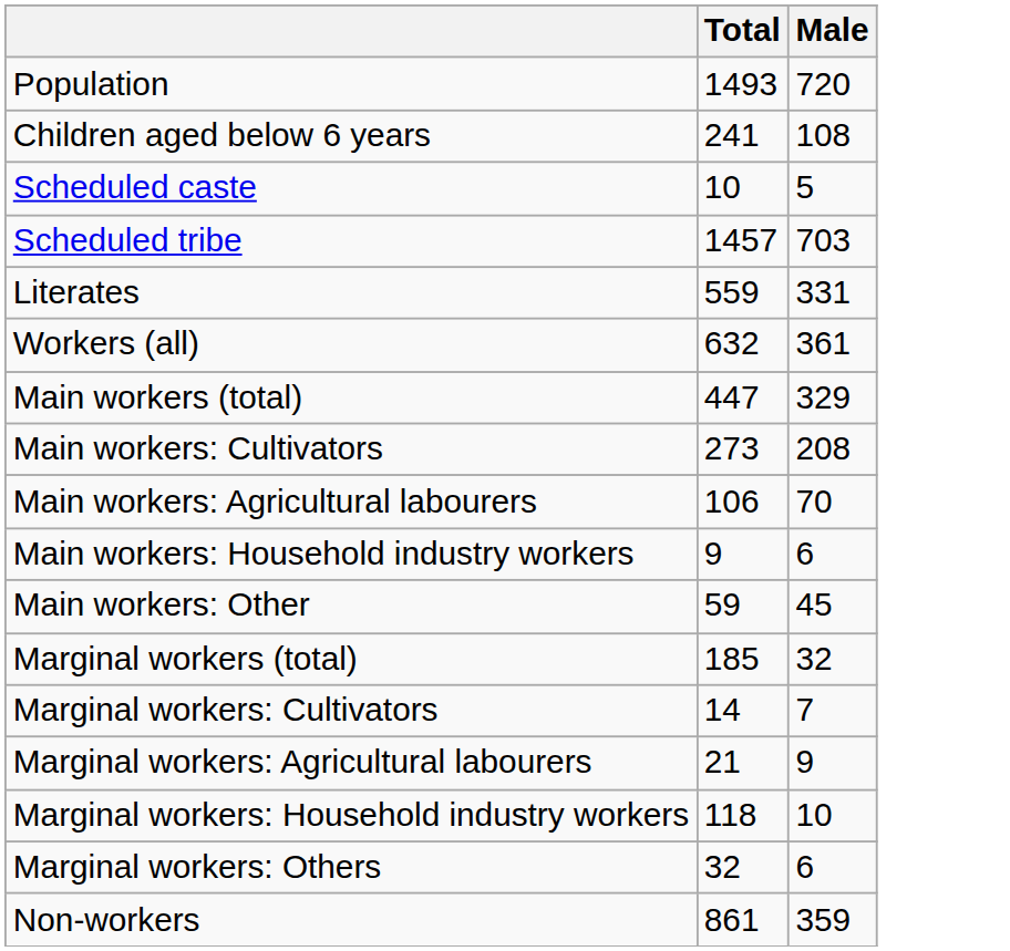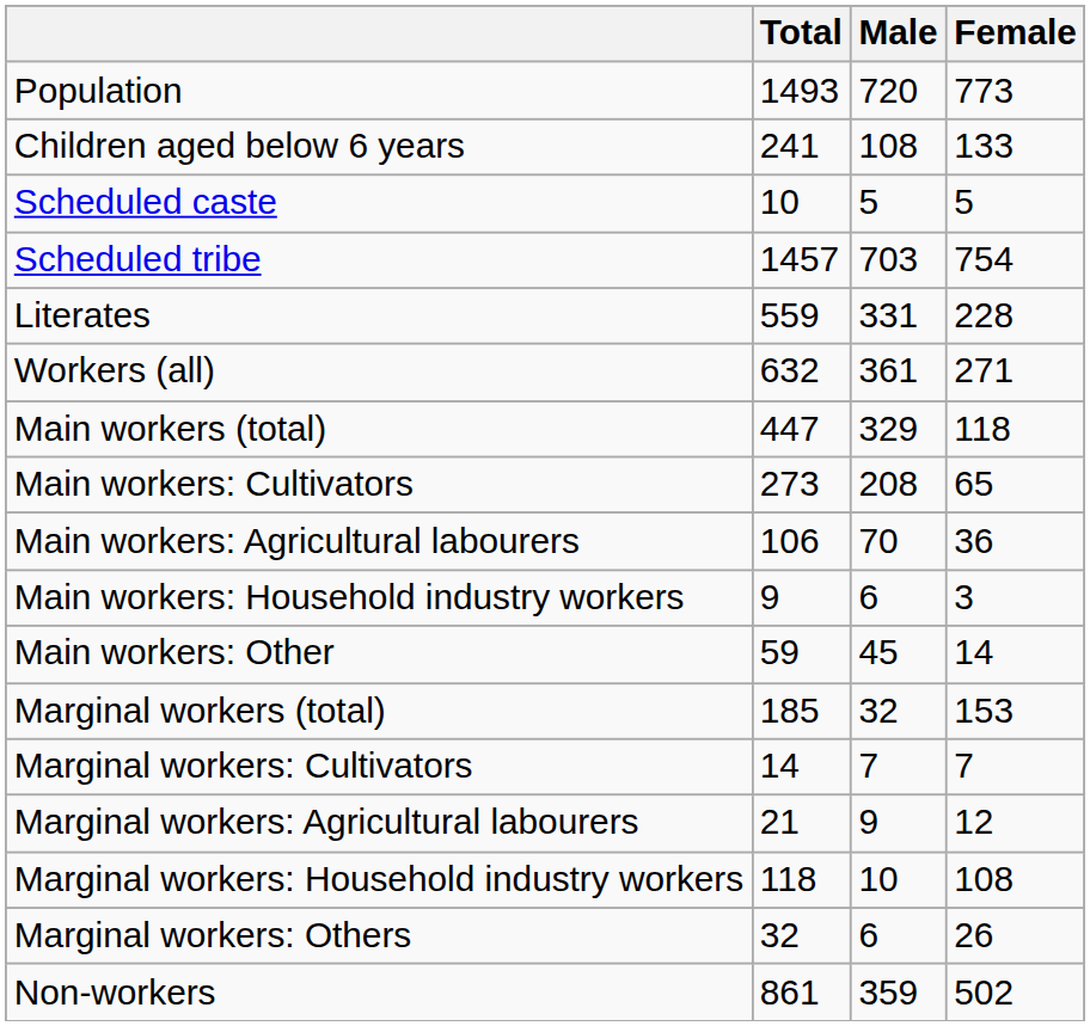+ column: Female | 773 | 133 | 5 | 754 | 228 | 271 | 118 | 65 | 36 | 3 | 14 | 153 | 7 | 12 | 108 | 26 | 502
